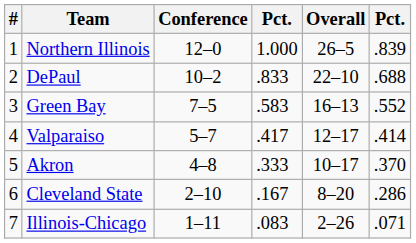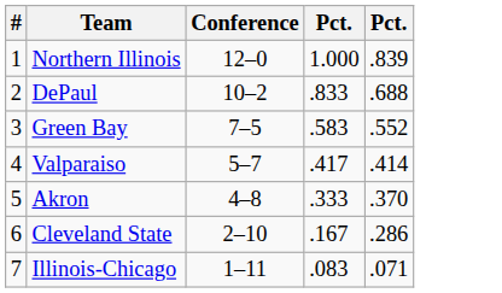- column: Overall | 26–5 | 22–10 | 16–13 | 12–17 | 10–17 | 8–20 | 2–26
